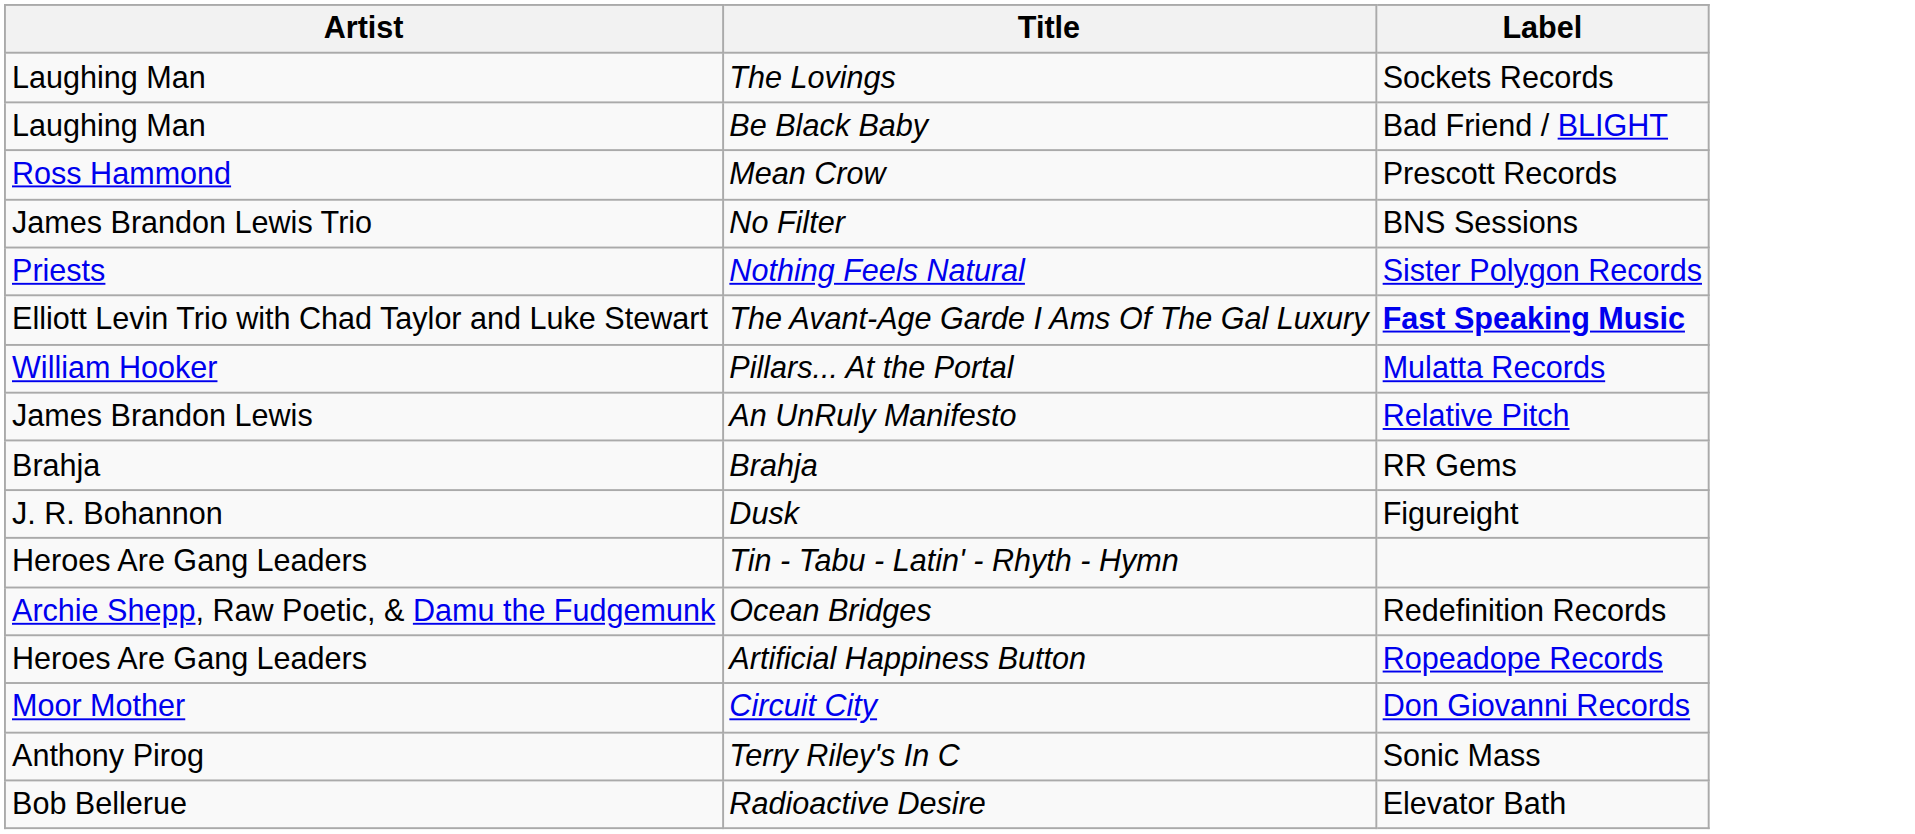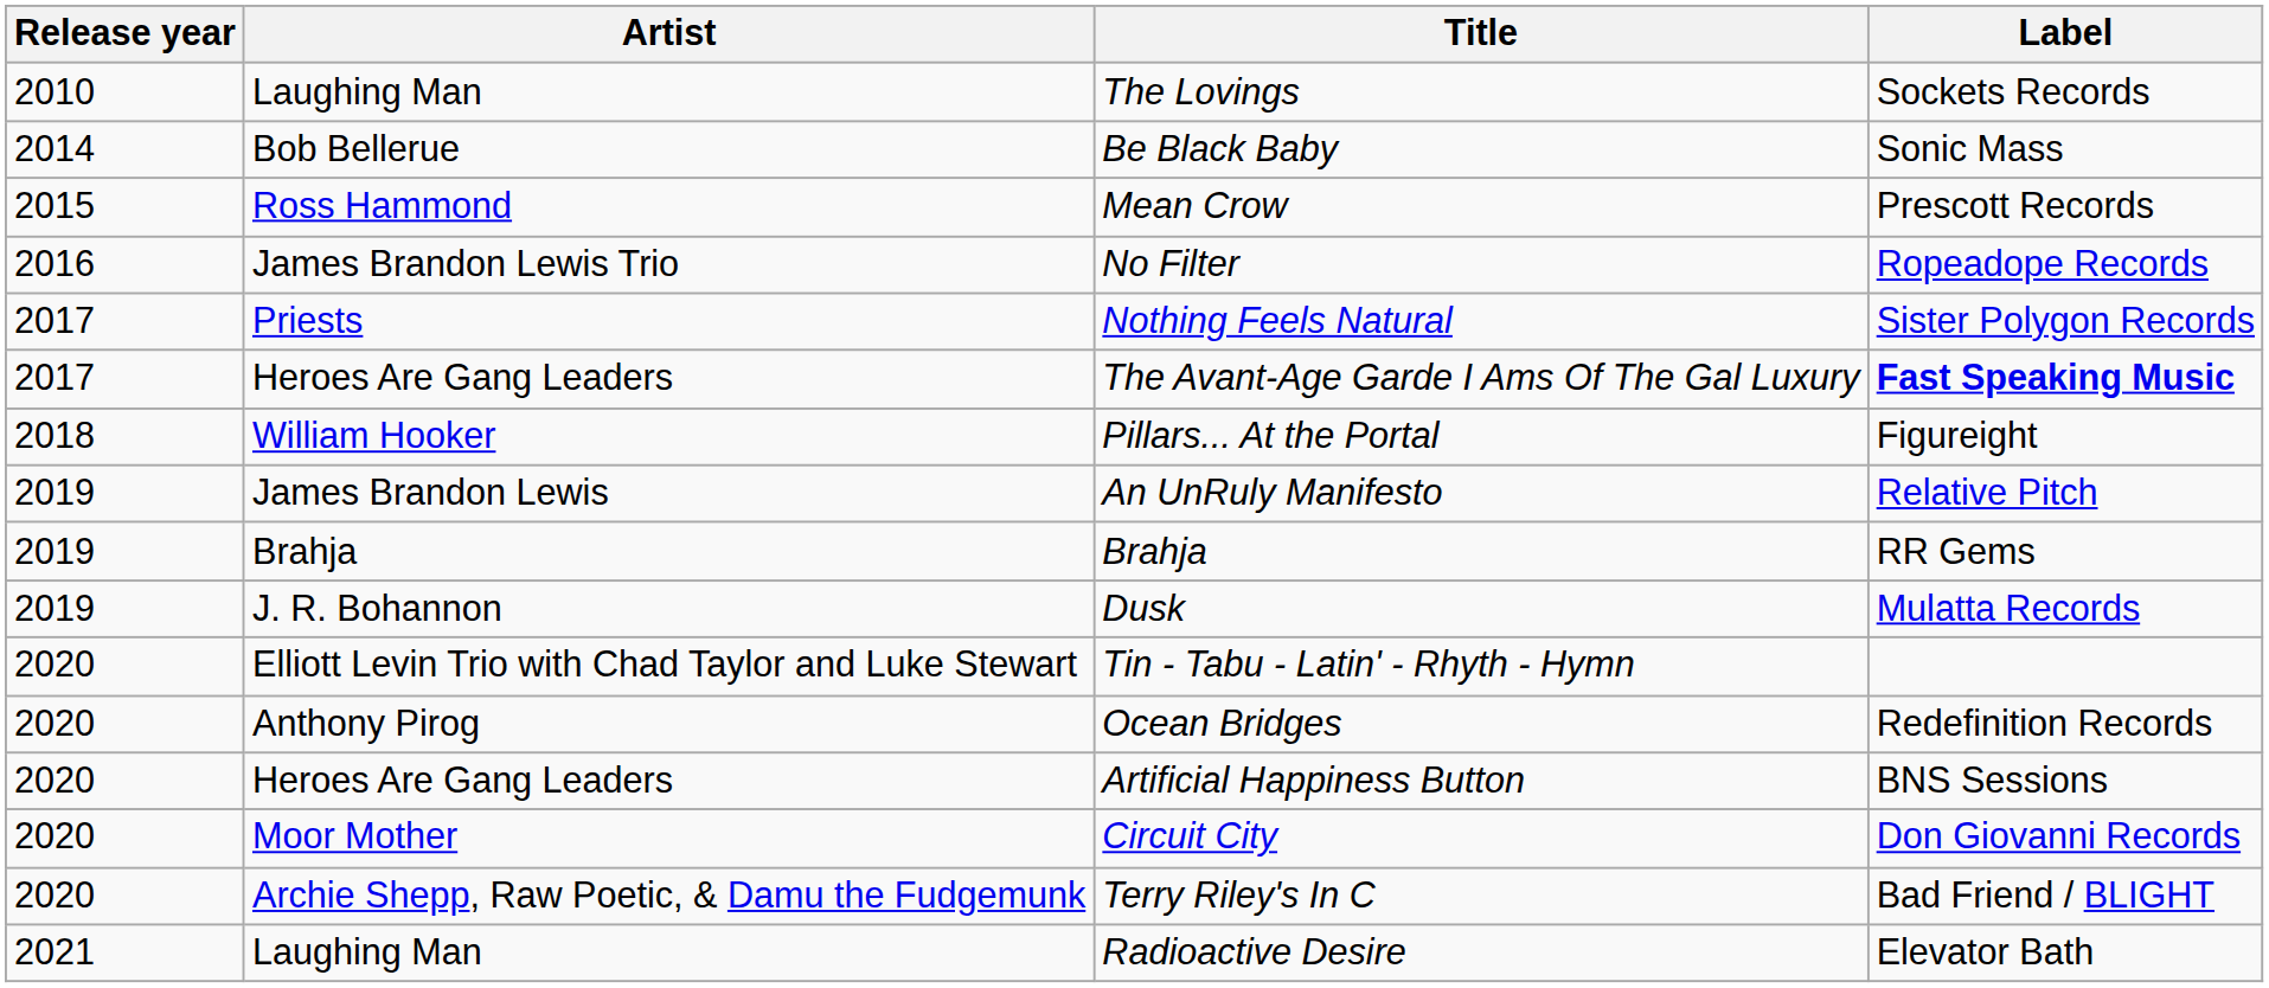+ column: Release year | 2010 | 2014 | 2015 | 2016 | 2017 | 2017 | 2018 | 2019 | 2019 | 2019 | 2020 | 2020 | 2020 | 2020 | 2020 | 2021
Be Black Baby | Artist: Laughing Man -> Bob Bellerue
Be Black Baby | Label: Bad Friend / BLIGHT -> Sonic Mass
No Filter | Label: BNS Sessions -> Ropeadope Records
The Avant-Age Garde I Ams Of The Gal Luxury | Artist: Elliott Levin Trio with Chad Taylor and Luke Stewart -> Heroes Are Gang Leaders
Pillars... At the Portal | Label: Mulatta Records -> Figureight
Dusk | Label: Figureight -> Mulatta Records
Tin - Tabu - Latin' - Rhyth - Hymn | Artist: Heroes Are Gang Leaders -> Elliott Levin Trio with Chad Taylor and Luke Stewart
Ocean Bridges | Artist: Archie Shepp, Raw Poetic, & Damu the Fudgemunk -> Anthony Pirog
Artificial Happiness Button | Label: Ropeadope Records -> BNS Sessions
Terry Riley's In C | Artist: Anthony Pirog -> Archie Shepp, Raw Poetic, & Damu the Fudgemunk
Terry Riley's In C | Label: Sonic Mass -> Bad Friend / BLIGHT
Radioactive Desire | Artist: Bob Bellerue -> Laughing Man
